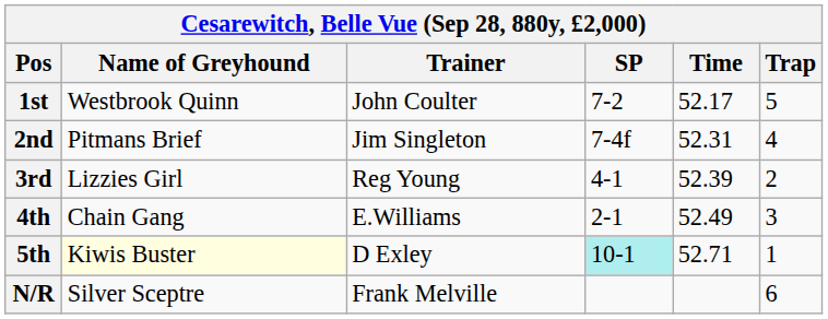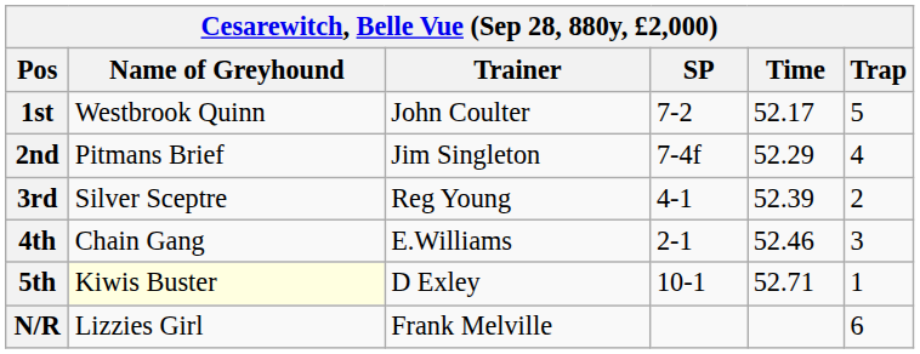2nd | Time: 52.31 -> 52.29
3rd | Name of Greyhound: Lizzies Girl -> Silver Sceptre
4th | Time: 52.49 -> 52.46
5th | SP: paleturquoise background -> no background
N/R | Name of Greyhound: Silver Sceptre -> Lizzies Girl
